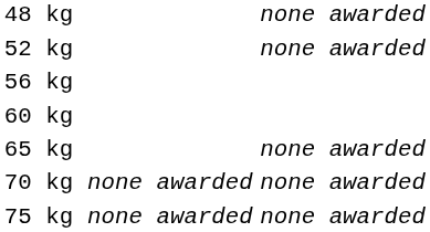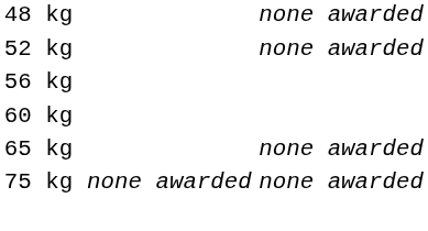- row: 70 kg | none awarded | none awarded
